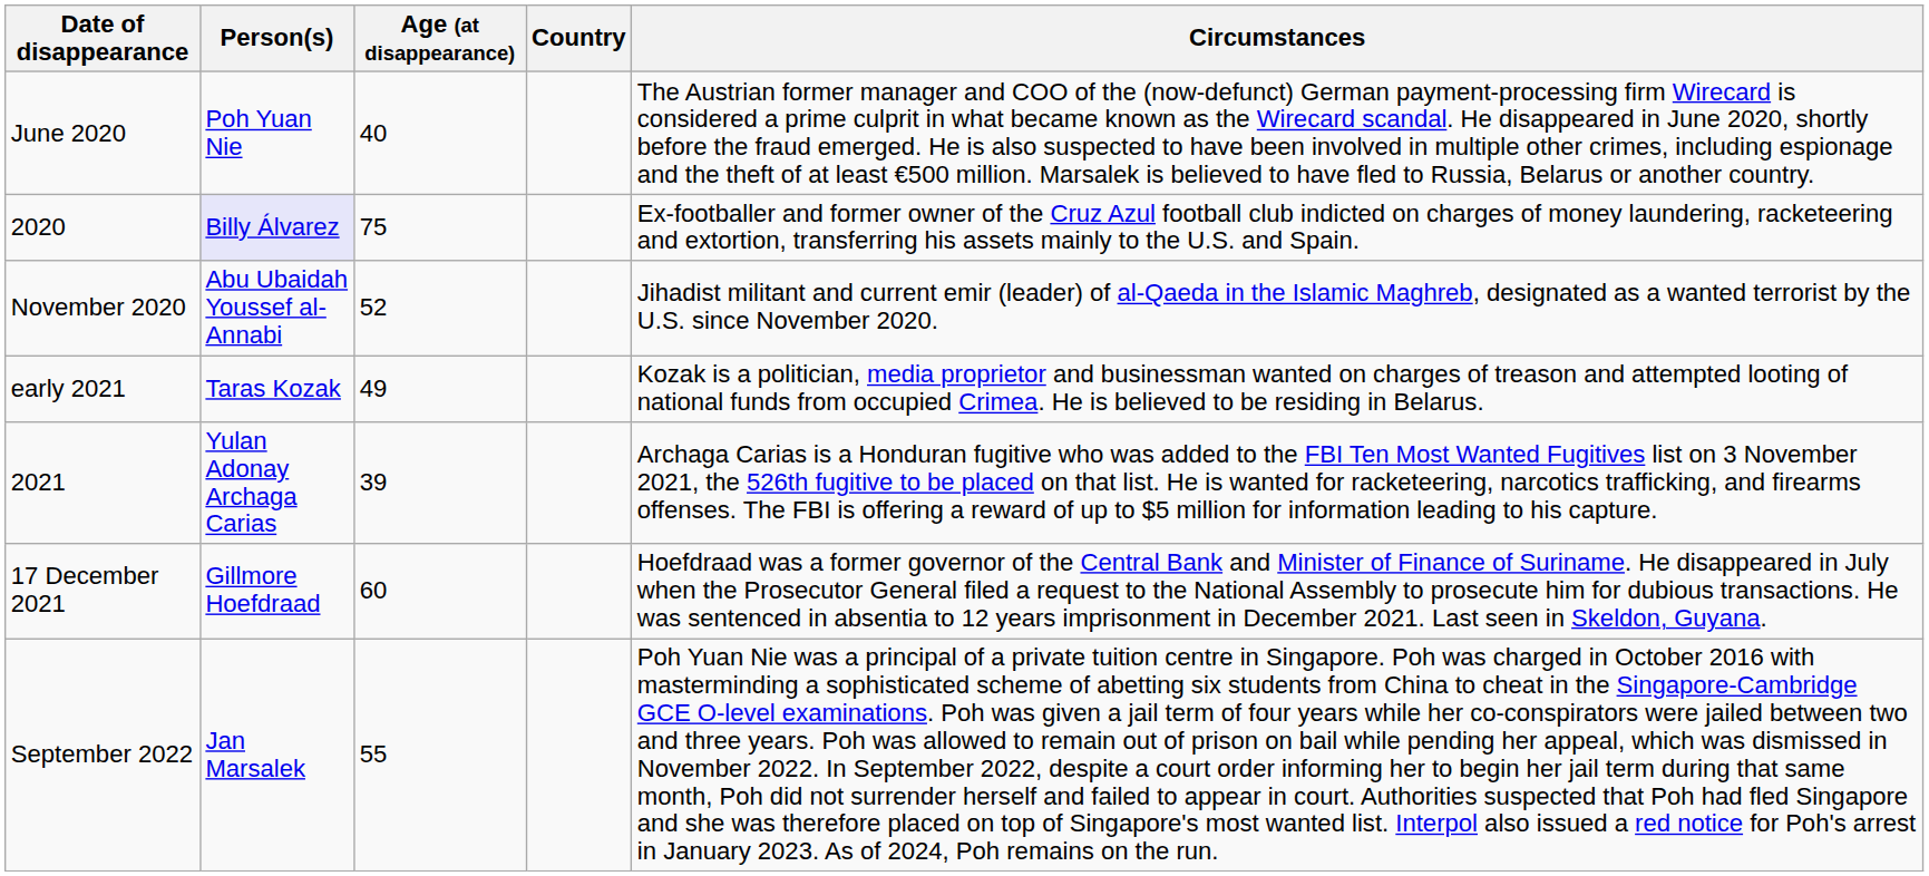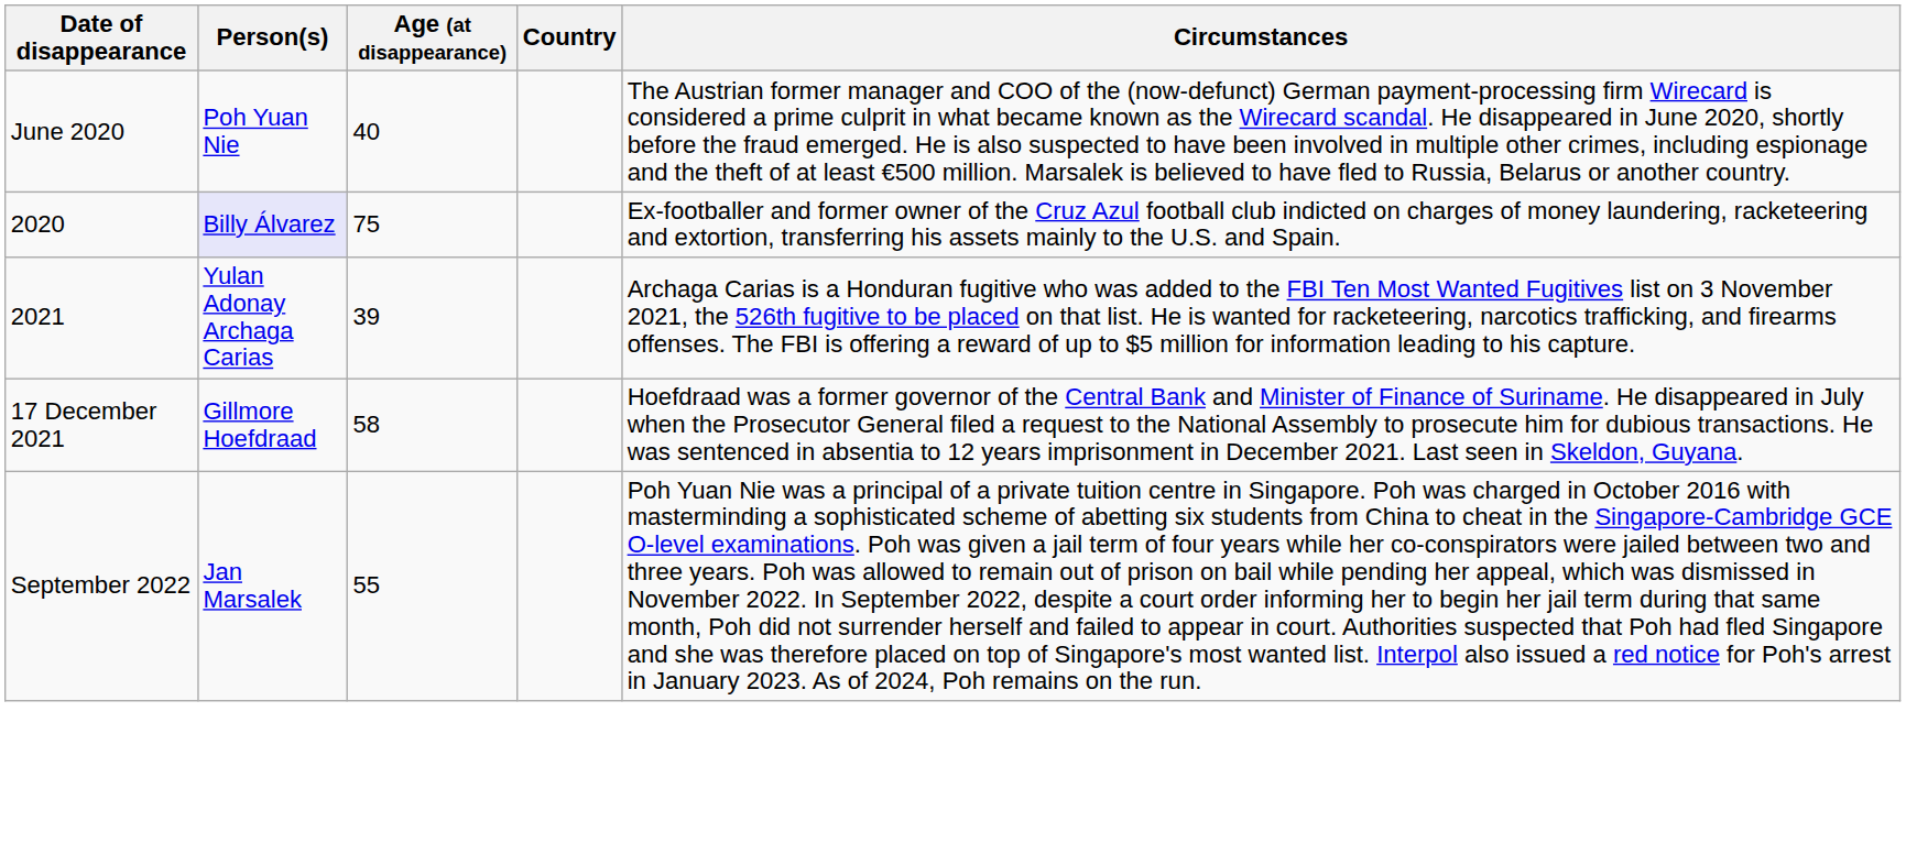- row: November 2020 | Abu Ubaidah Youssef al-Annabi | 52 | Jihadist militant and current emir (leader) of al-Qaeda in the Islamic Maghreb, designated as a wanted terrorist by the U.S. since November 2020.
- row: early 2021 | Taras Kozak | 49 | Kozak is a politician, media proprietor and businessman wanted on charges of treason and attempted looting of national funds from occupied Crimea. He is believed to be residing in Belarus.
17 December 2021 | Age (at disappearance): 60 -> 58
